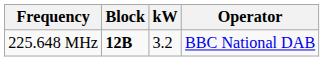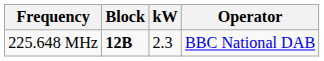225.648 MHz | kW: 3.2 -> 2.3
